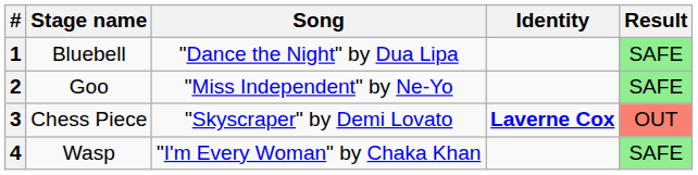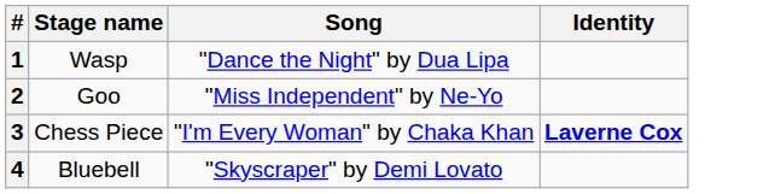- column: Result | SAFE | SAFE | OUT | SAFE
1 | Stage name: Bluebell -> Wasp
3 | Song: "Skyscraper" by Demi Lovato -> "I'm Every Woman" by Chaka Khan
4 | Stage name: Wasp -> Bluebell
4 | Song: "I'm Every Woman" by Chaka Khan -> "Skyscraper" by Demi Lovato
